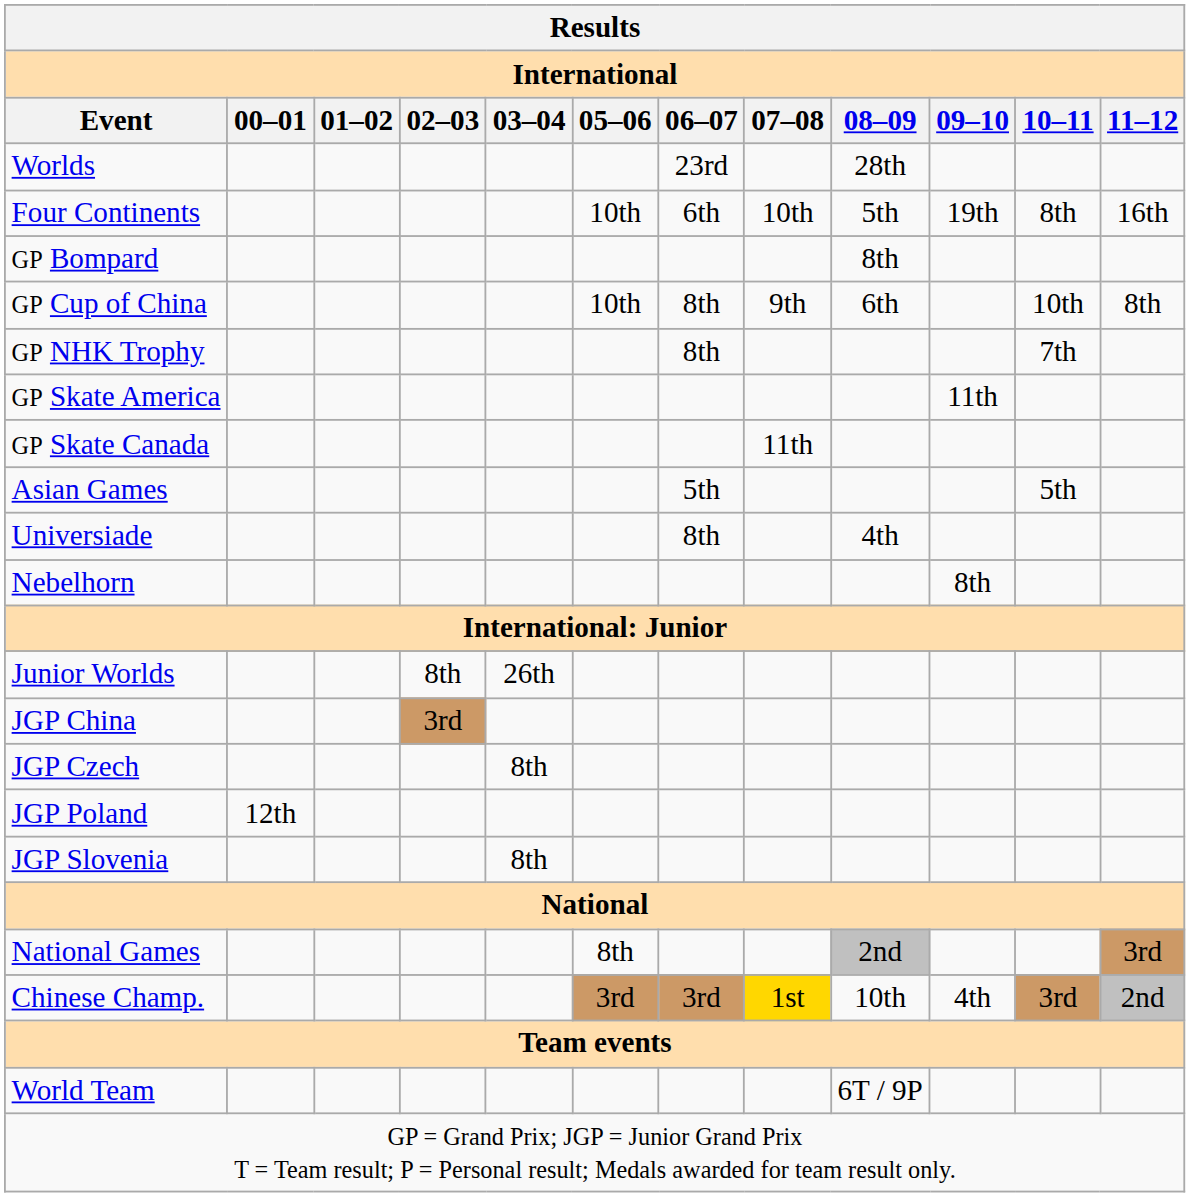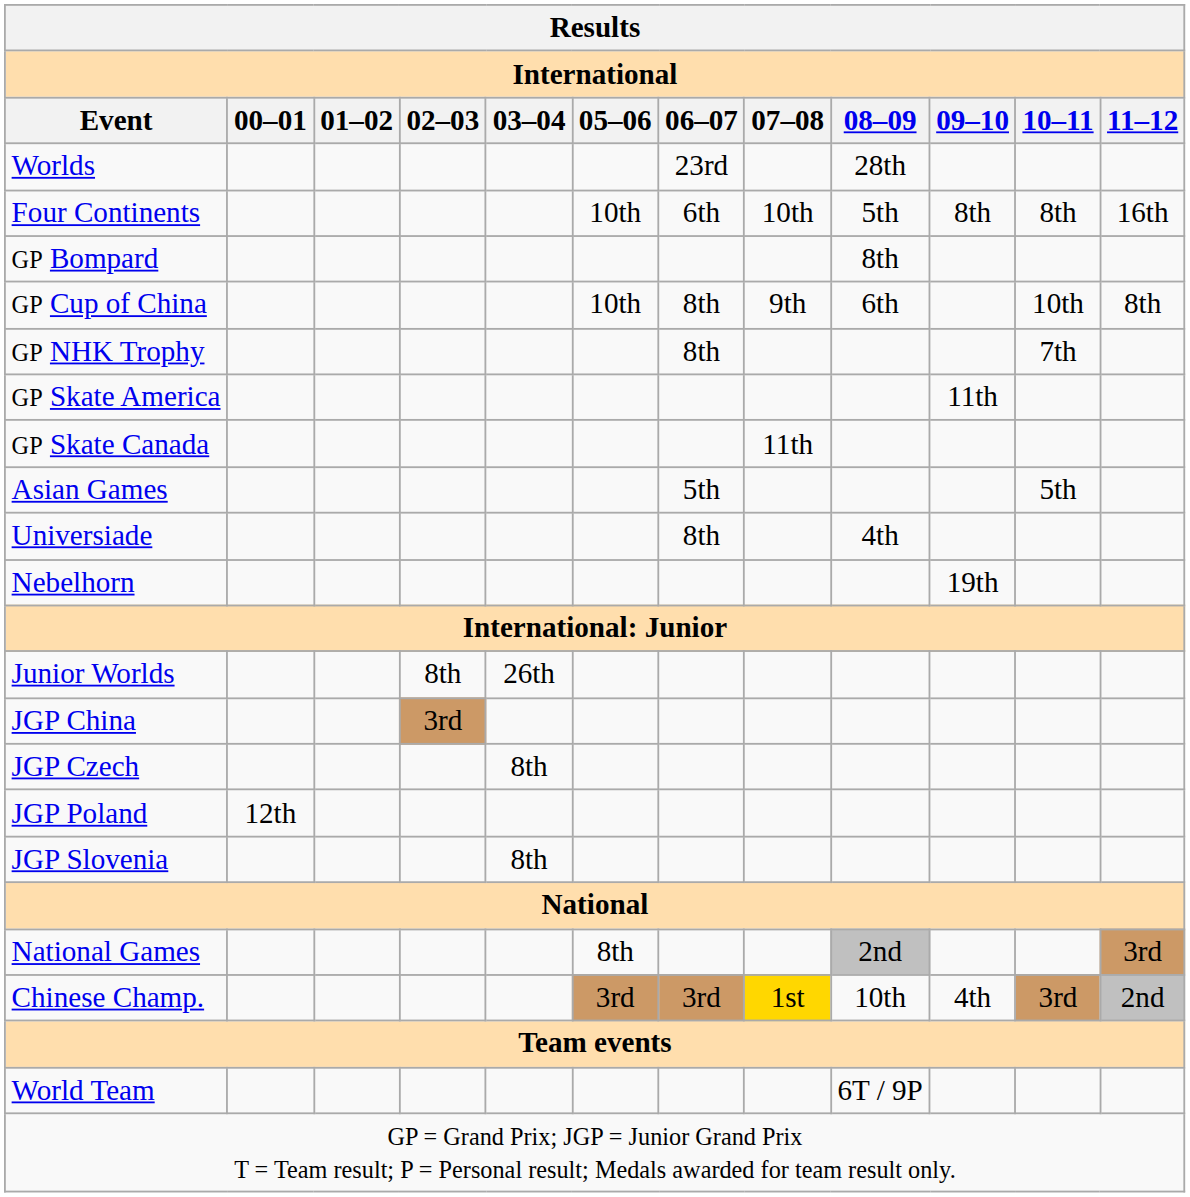Four Continents | 09–10: 19th -> 8th
Nebelhorn | 09–10: 8th -> 19th
